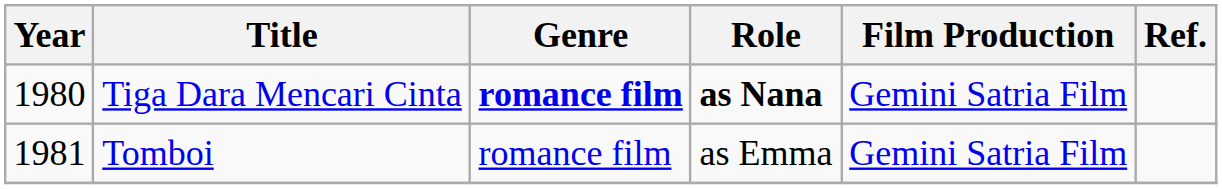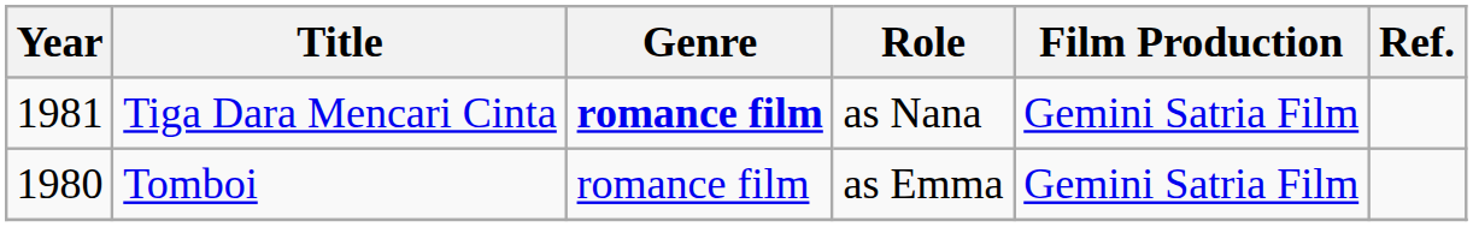Tiga Dara Mencari Cinta | Year: 1980 -> 1981
Tiga Dara Mencari Cinta | Role: bold -> normal
Tomboi | Year: 1981 -> 1980
